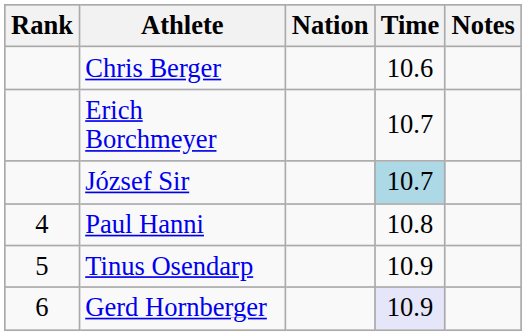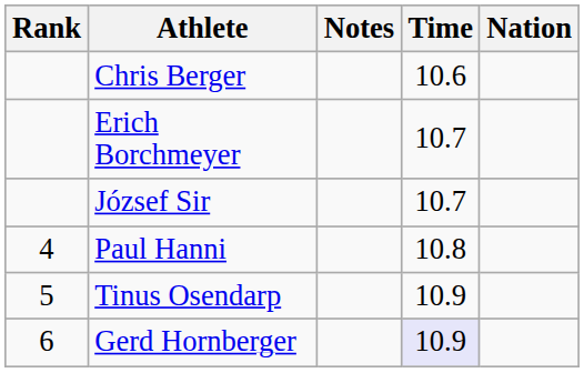columns swapped: Nation <-> Notes
József Sir | Time: lightblue background -> no background
